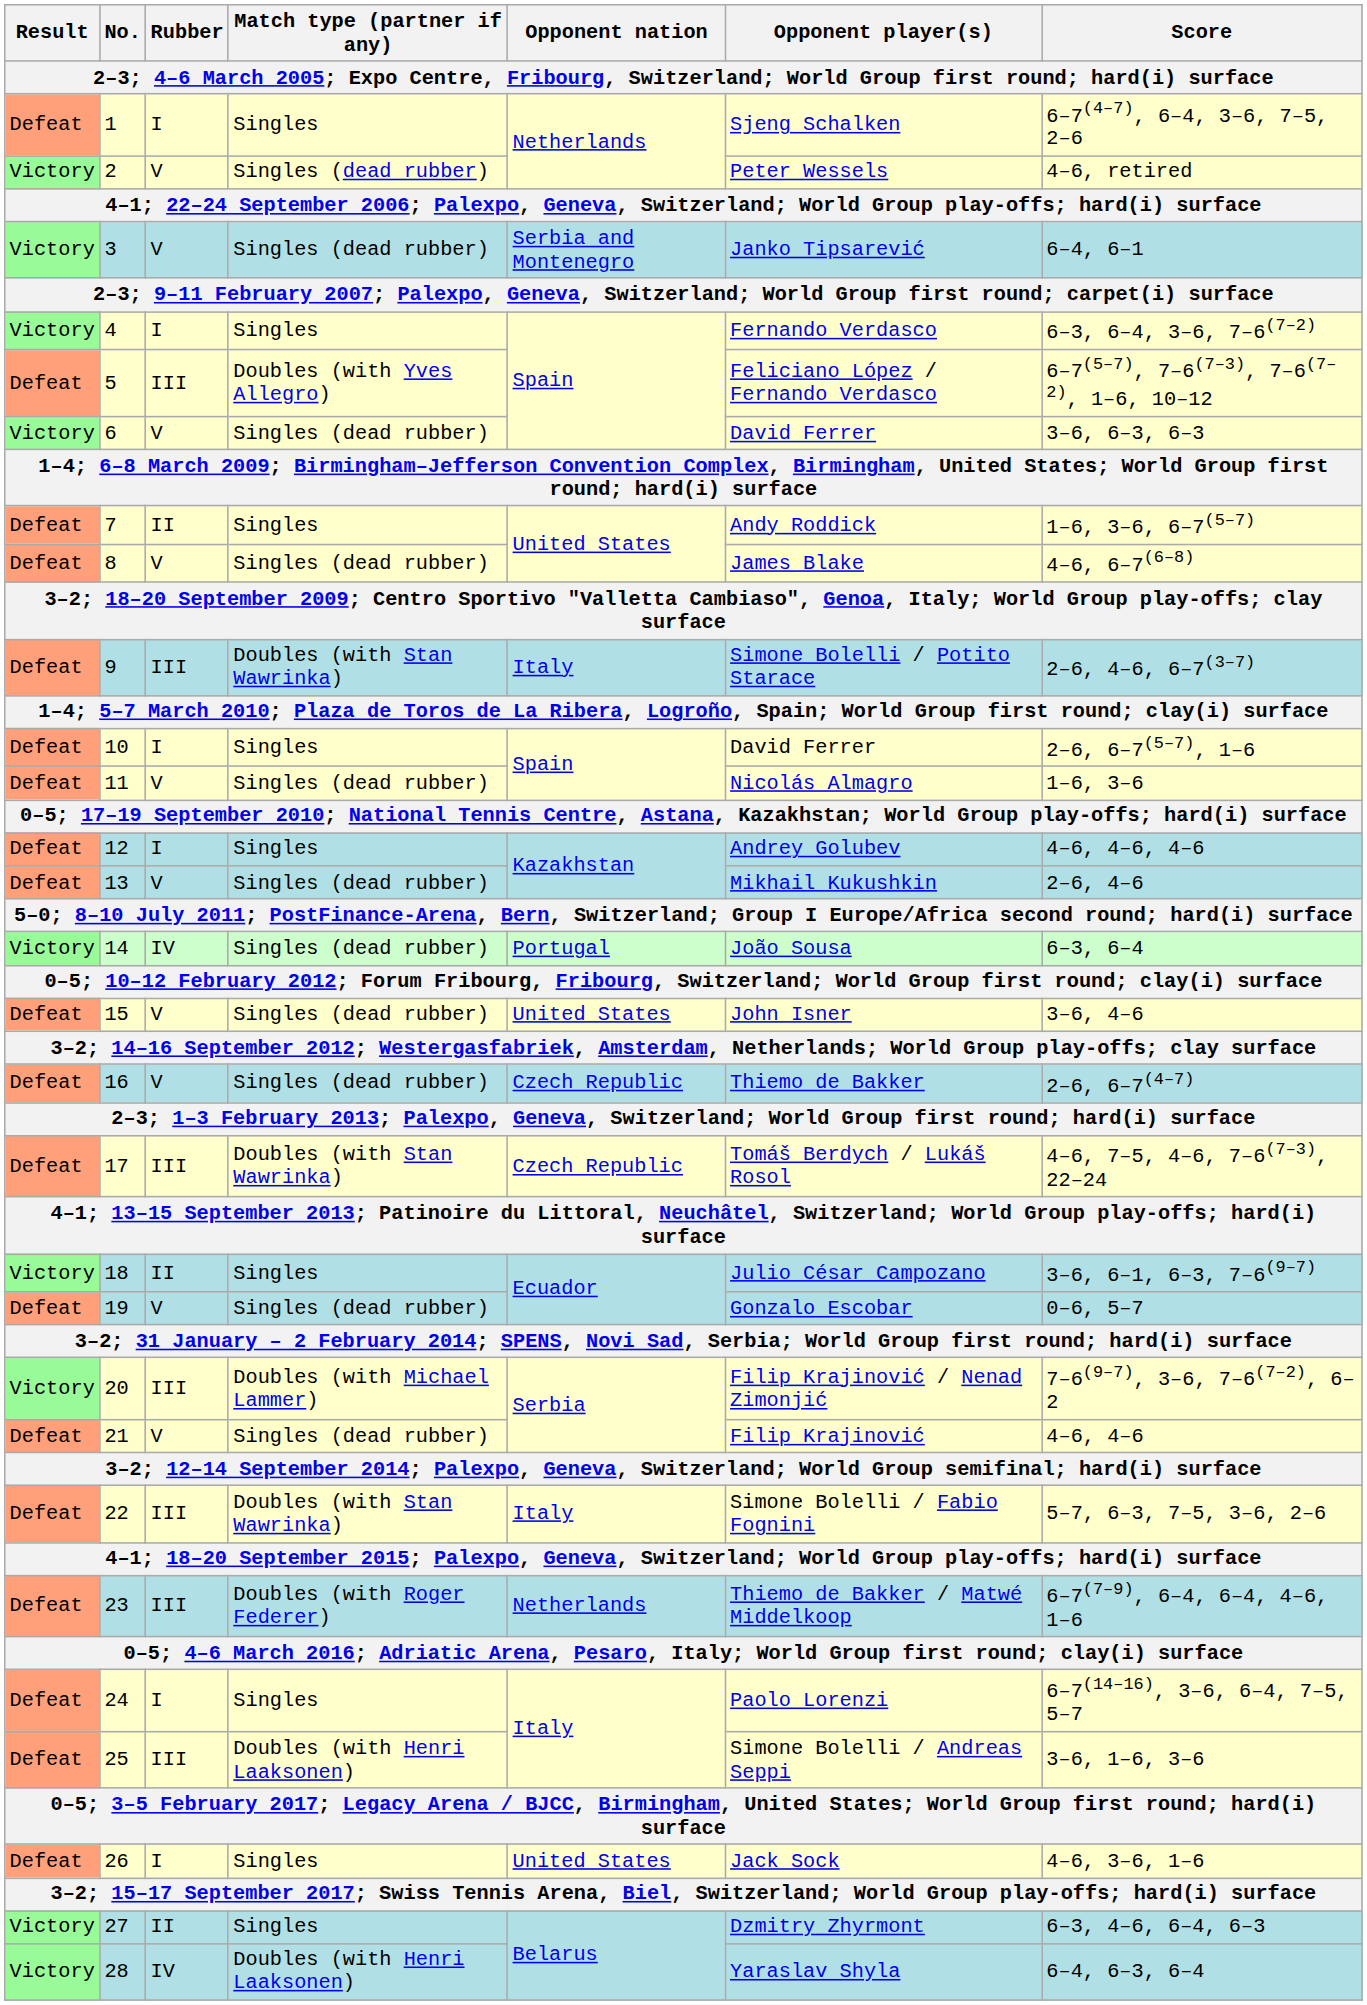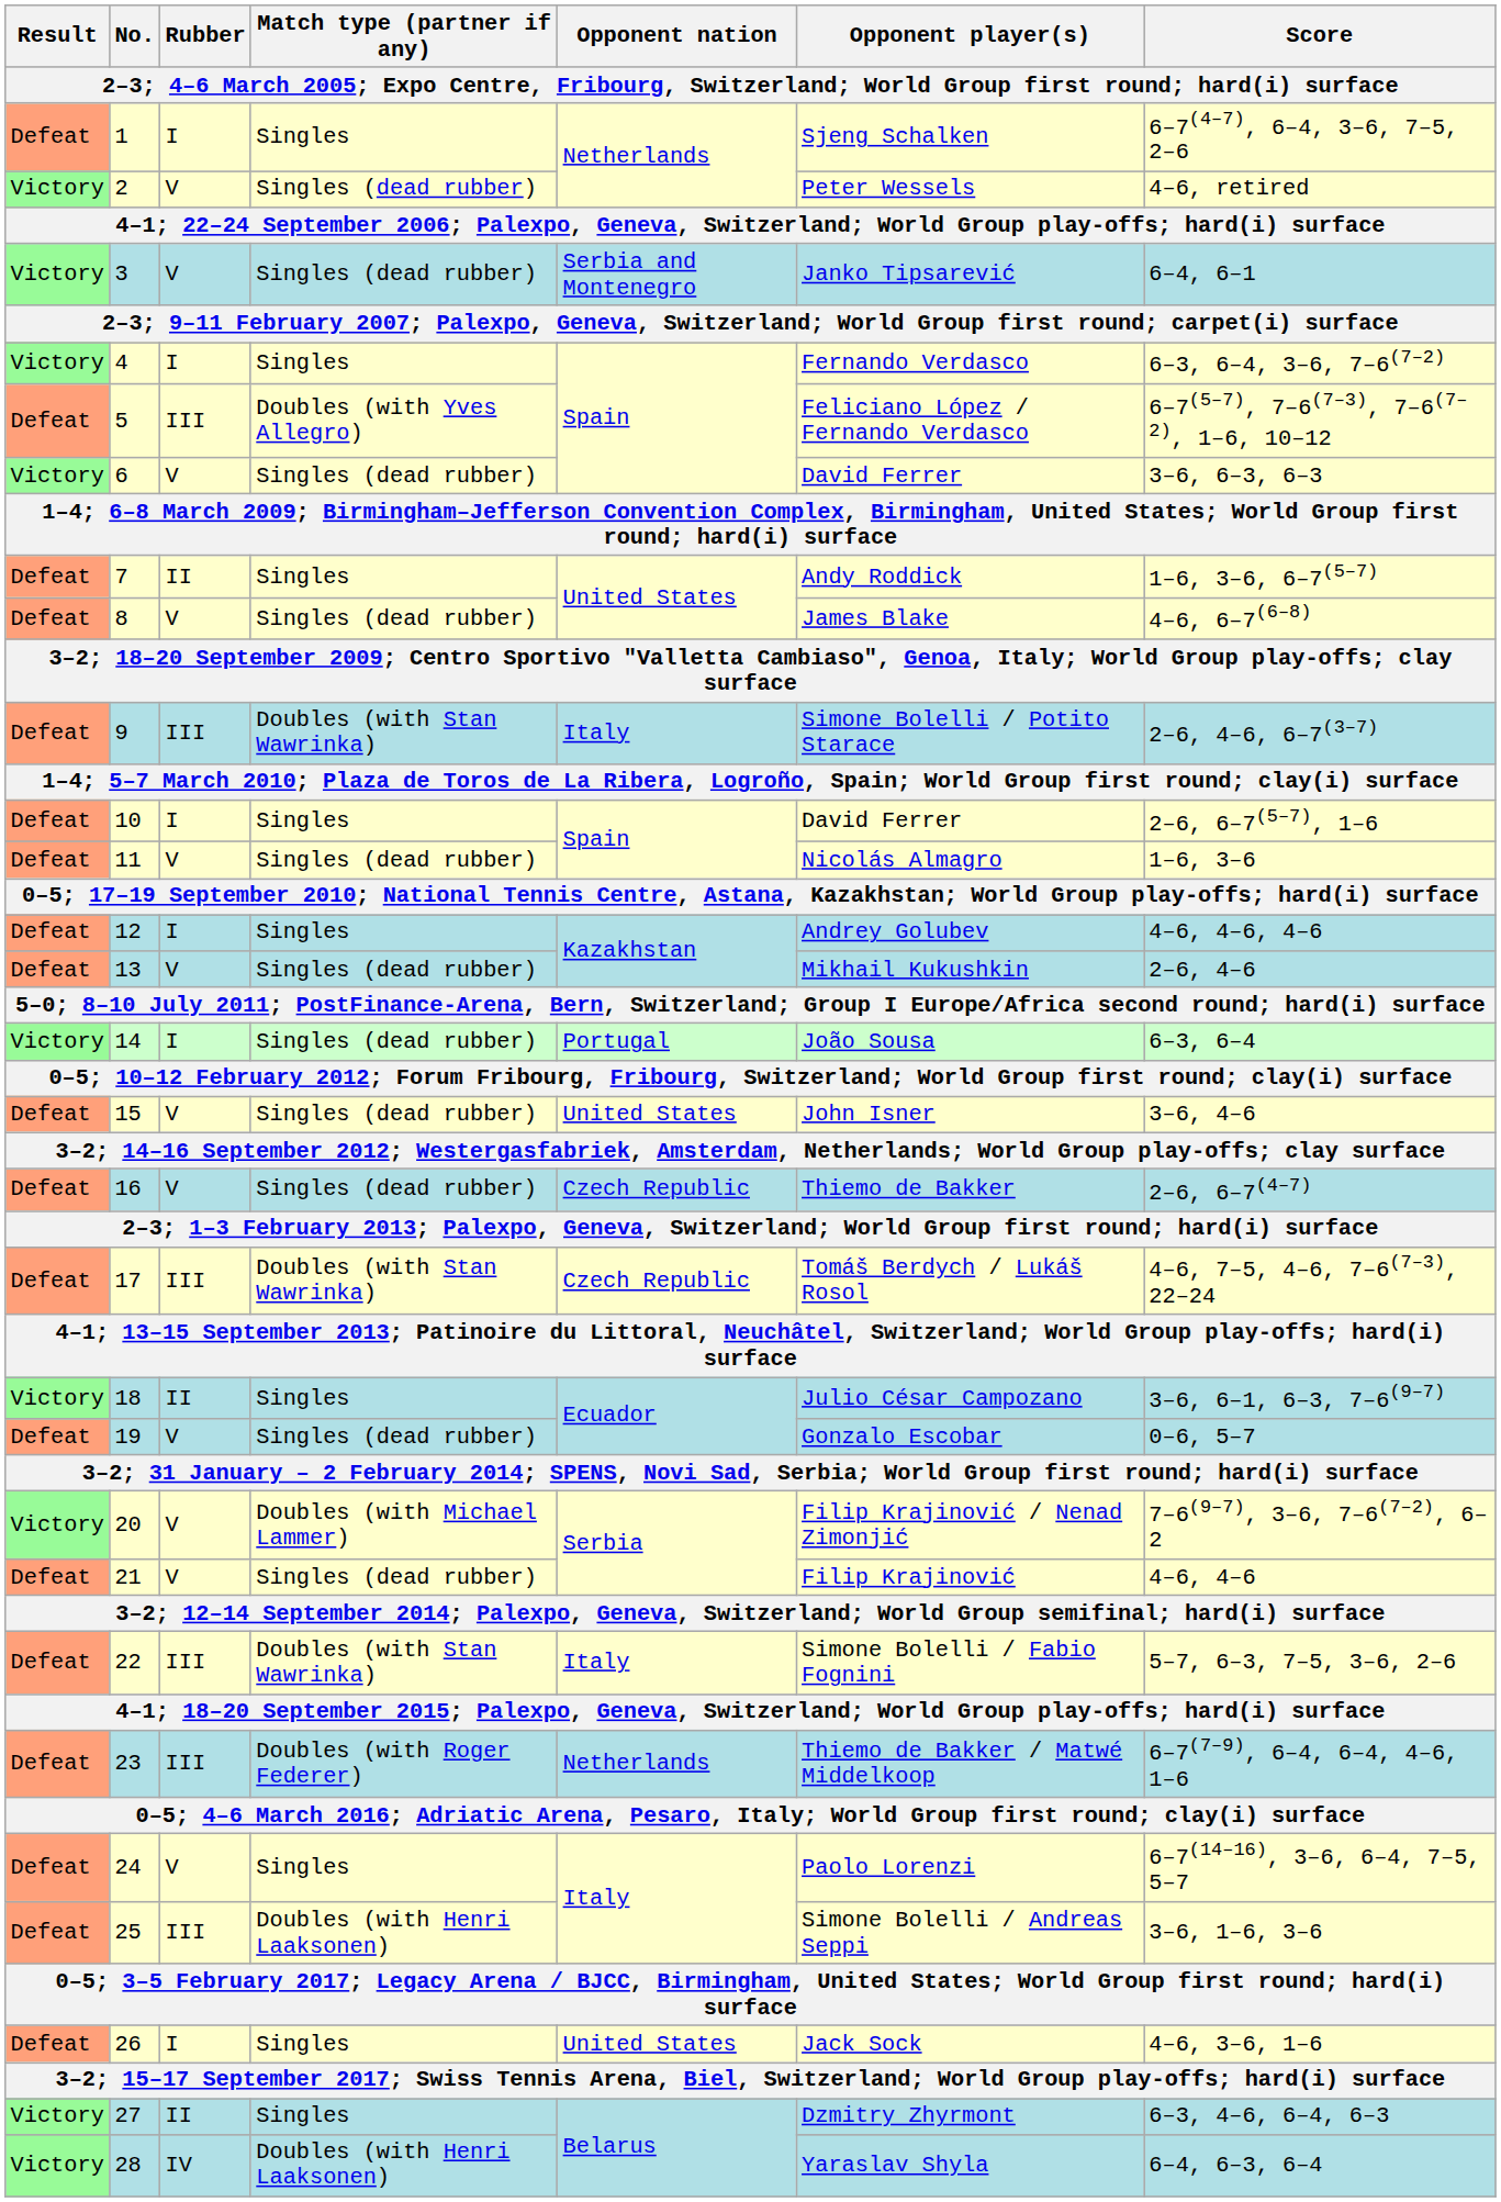14 | Rubber: IV -> I
20 | Rubber: III -> V
24 | Rubber: I -> V
